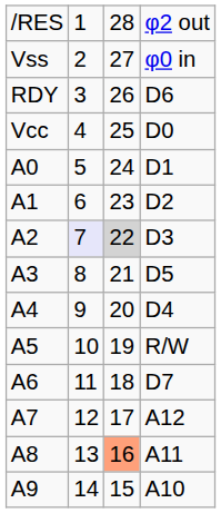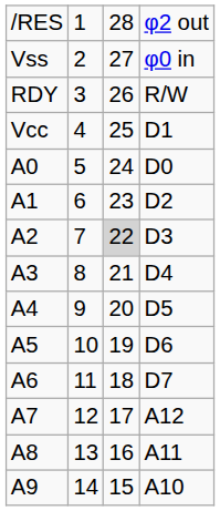RDY | column 4: D6 -> R/W
Vcc | column 4: D0 -> D1
A0 | column 4: D1 -> D0
A2 | column 2: lavender background -> no background
A3 | column 4: D5 -> D4
A4 | column 4: D4 -> D5
A5 | column 4: R/W -> D6
A8 | column 3: lightsalmon background -> no background
